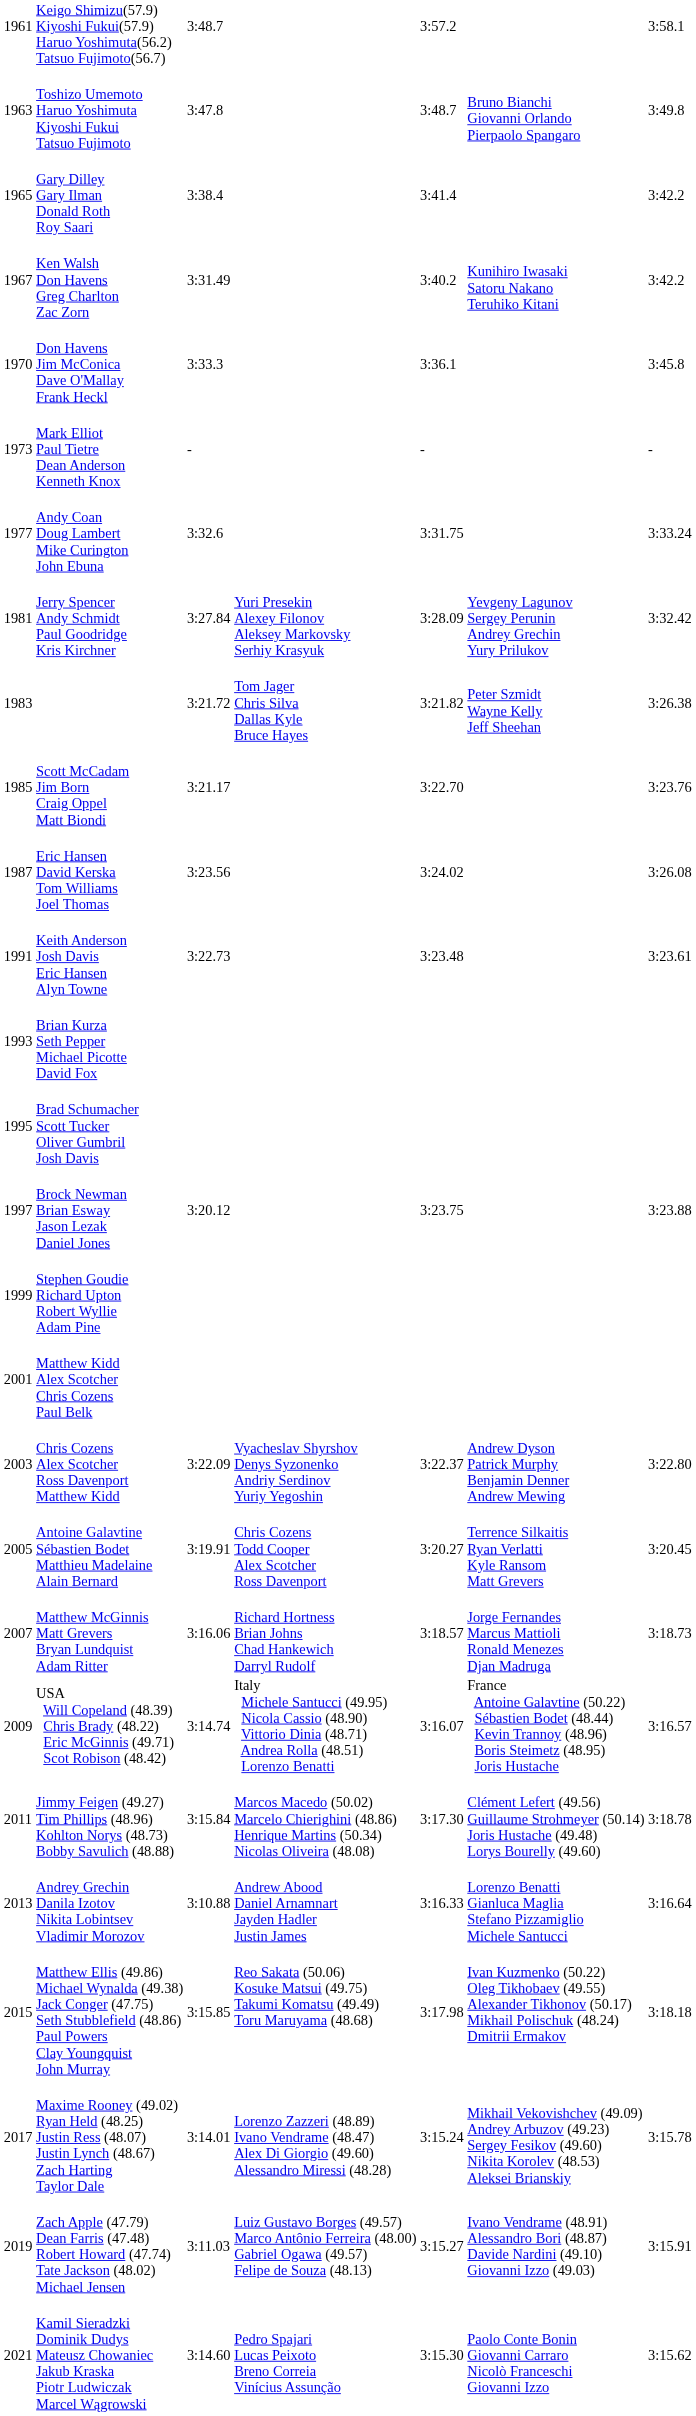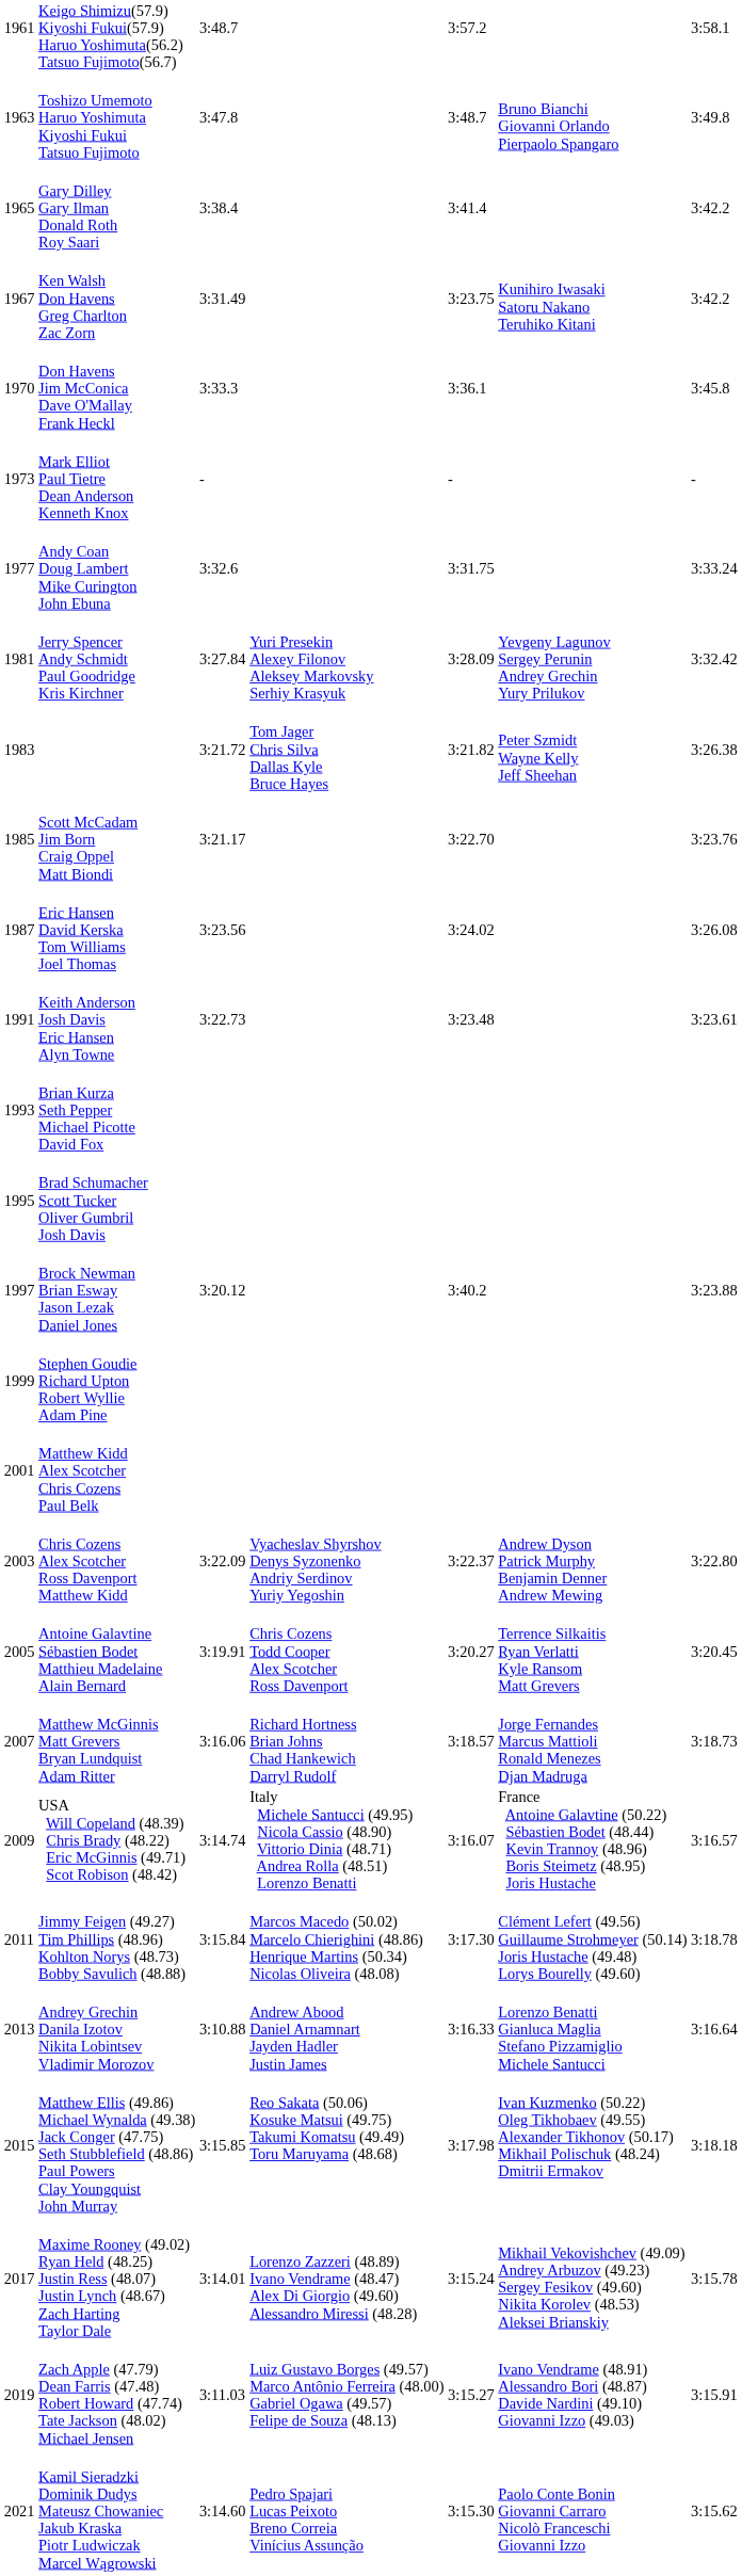Ken Walsh Don Havens Greg Charlton Zac Zorn | column 5: 3:40.2 -> 3:23.75
Brock Newman Brian Esway Jason Lezak Daniel Jones | column 5: 3:23.75 -> 3:40.2
